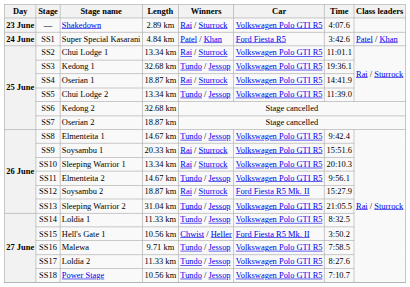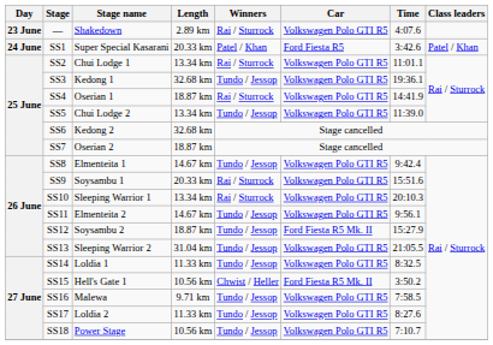SS1 | Length: 4.84 km -> 20.33 km
SS12 | Winners: Rai / Sturrock -> Tundo / Jessop
